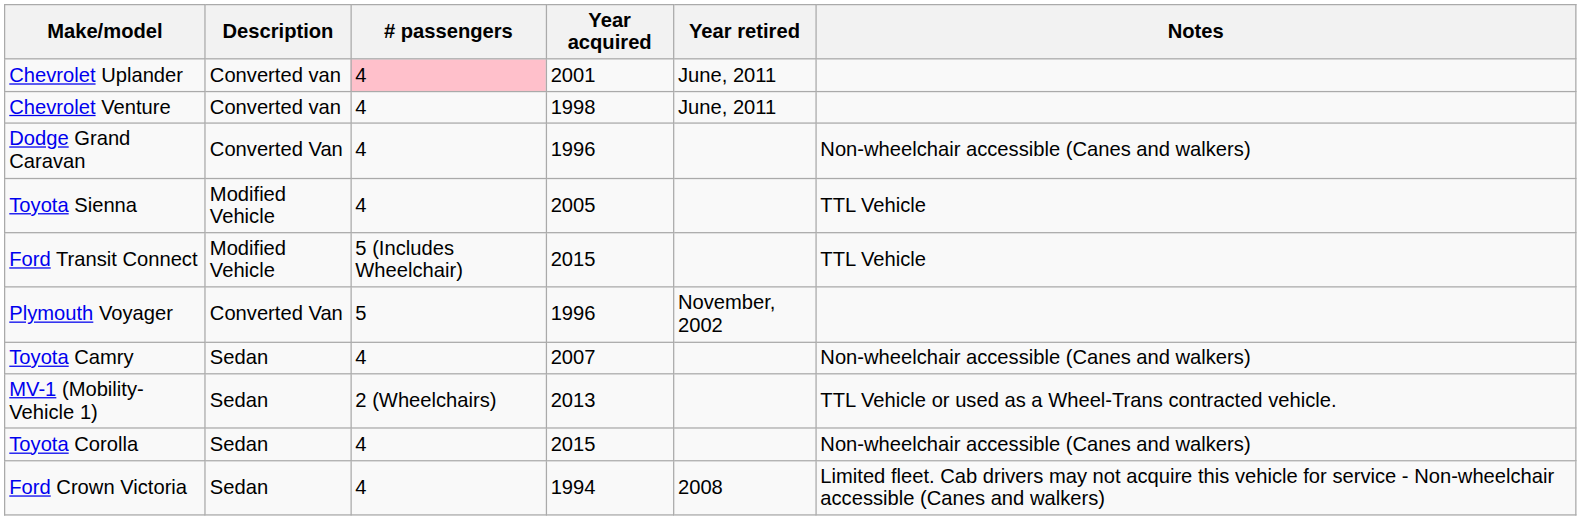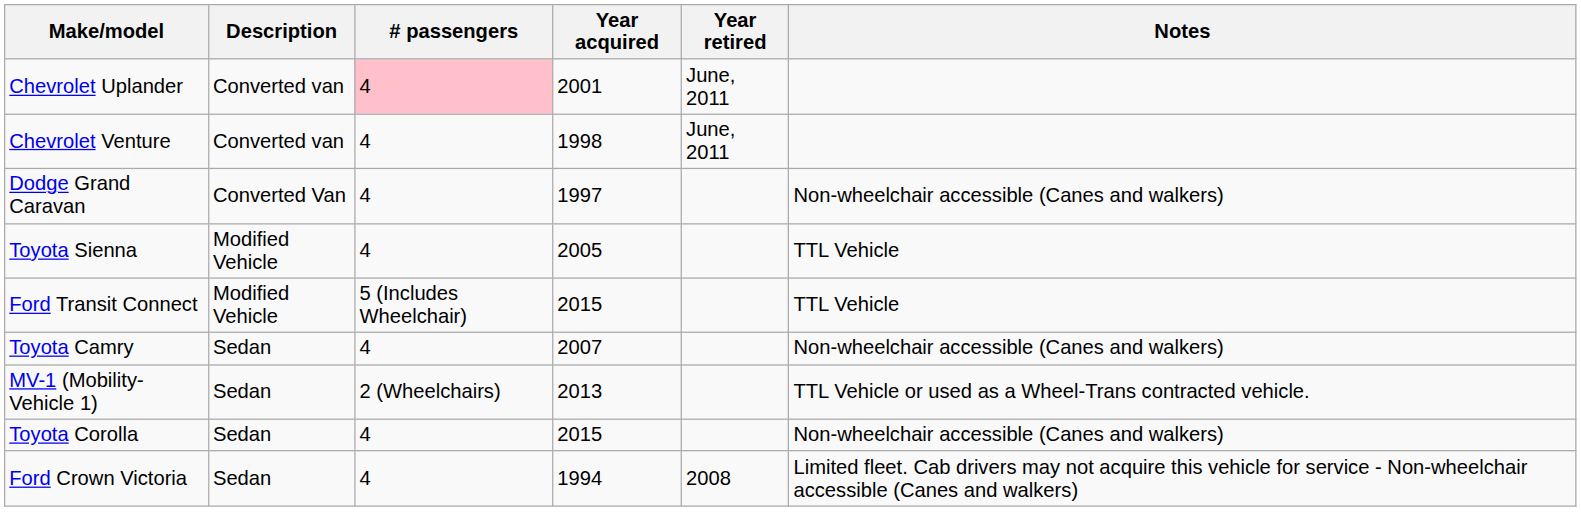Dodge Grand Caravan | Year acquired: 1996 -> 1997
- row: Plymouth Voyager | Converted Van | 5 | 1996 | November, 2002
